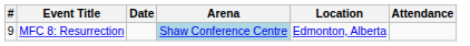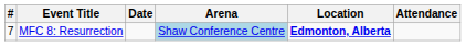MFC 8: Resurrection | #: 9 -> 7
MFC 8: Resurrection | Location: normal -> bold
